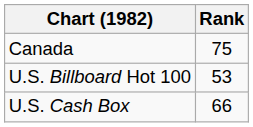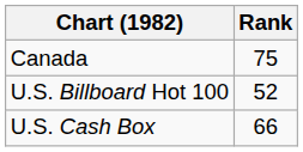U.S. Billboard Hot 100 | Rank: 53 -> 52
